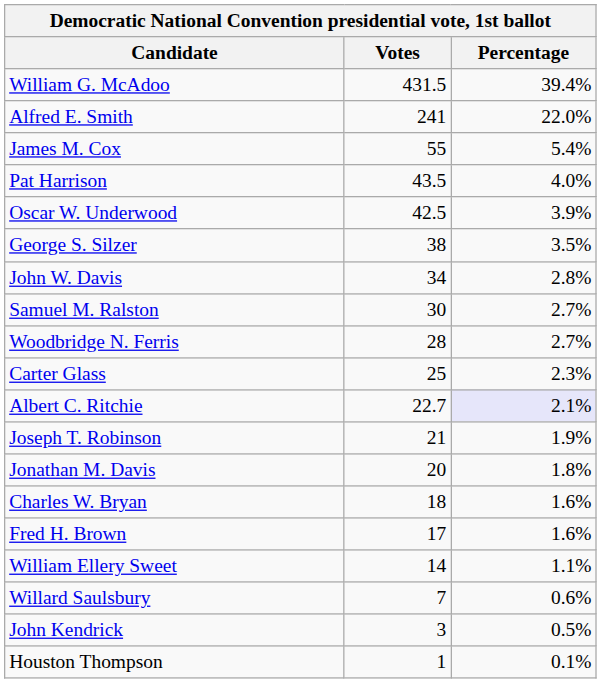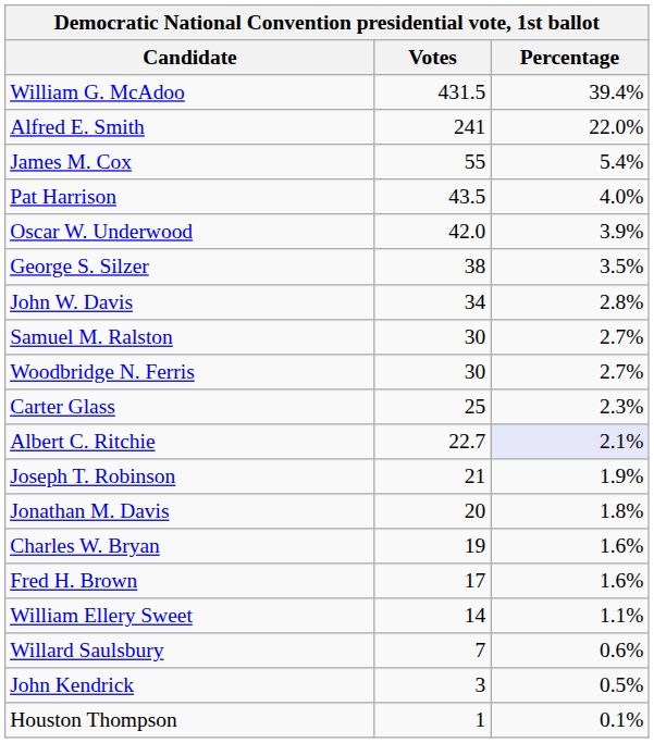Oscar W. Underwood | Votes: 42.5 -> 42.0
Woodbridge N. Ferris | Votes: 28 -> 30
Charles W. Bryan | Votes: 18 -> 19
